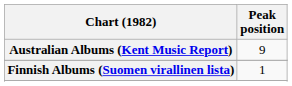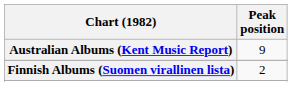Finnish Albums (Suomen virallinen lista) | Peak position: 1 -> 2
